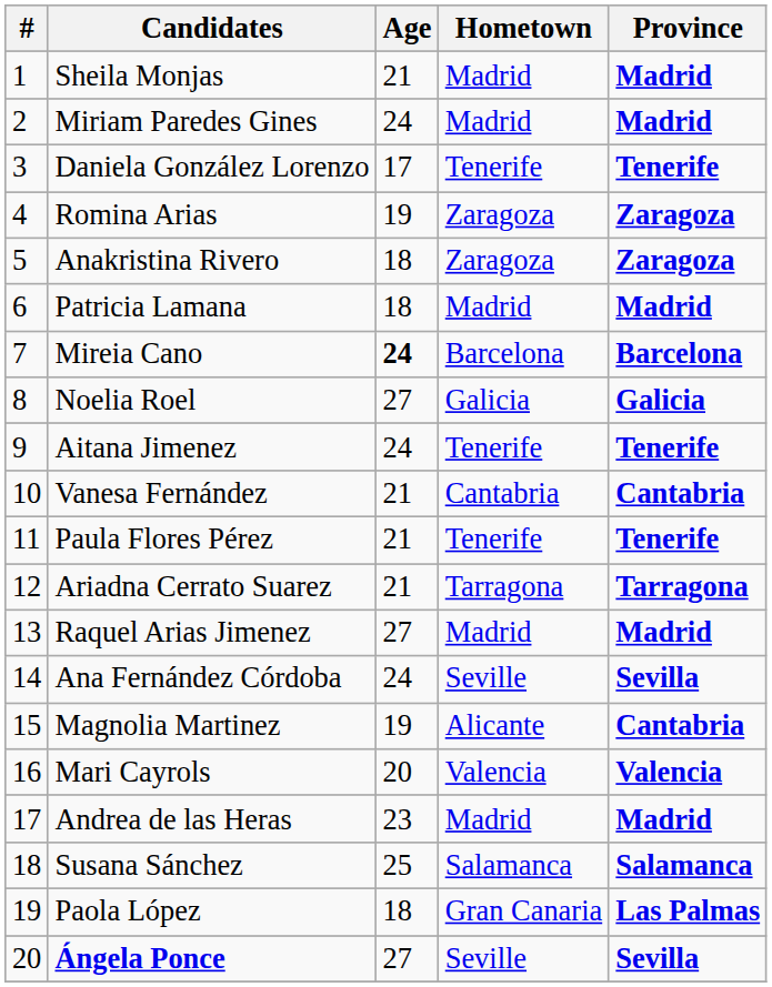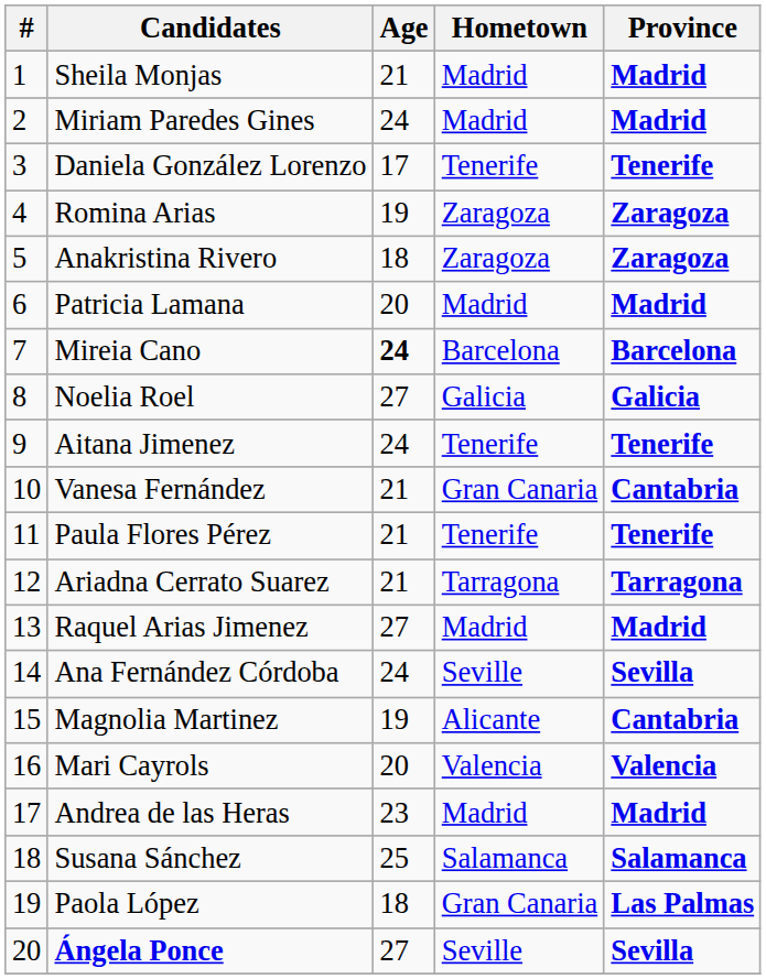Patricia Lamana | Age: 18 -> 20
Vanesa Fernández | Hometown: Cantabria -> Gran Canaria
